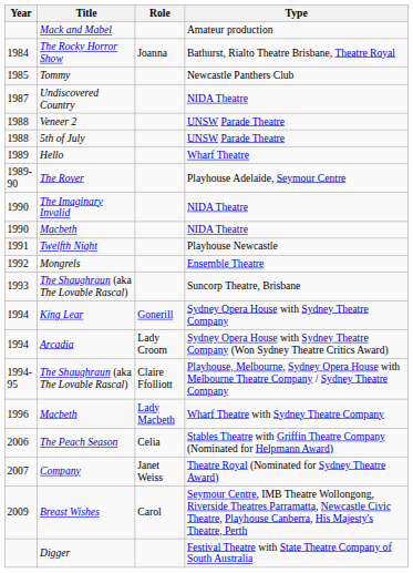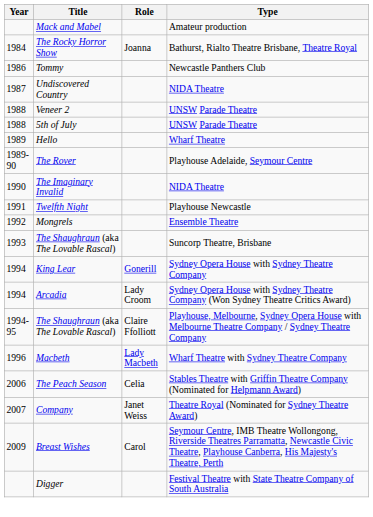Tommy | Year: 1985 -> 1986
- row: 1990 | Macbeth | NIDA Theatre
